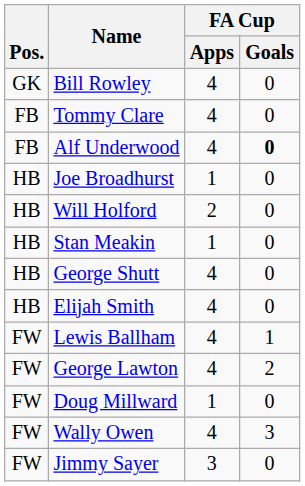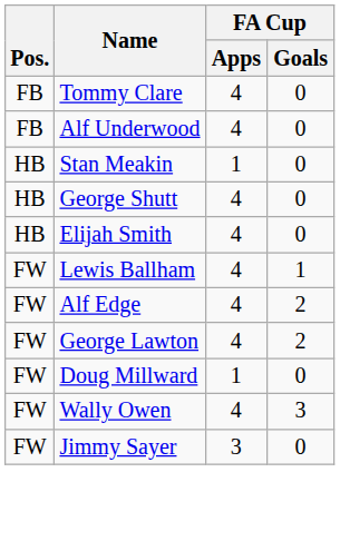- row: GK | Bill Rowley | 4 | 0
Alf Underwood | FA Cup / Goals: bold -> normal
- row: HB | Joe Broadhurst | 1 | 0
- row: HB | Will Holford | 2 | 0
+ row: FW | Alf Edge | 4 | 2
